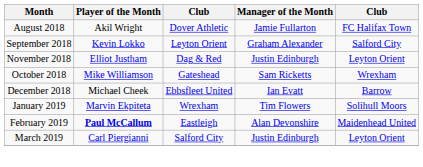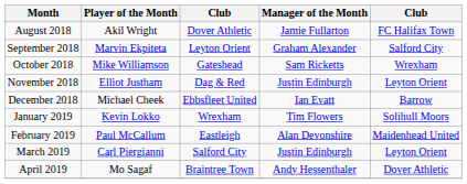September 2018 | Player of the Month: Kevin Lokko -> Marvin Ekpiteta
rows swapped: October 2018 <-> November 2018
January 2019 | Player of the Month: Marvin Ekpiteta -> Kevin Lokko
February 2019 | Player of the Month: bold -> normal
+ row: April 2019 | Mo Sagaf | Braintree Town | Andy Hessenthaler | Dover Athletic
